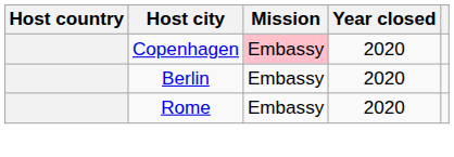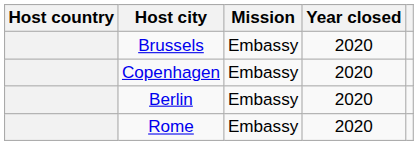+ row: Brussels | Embassy | 2020
Copenhagen | Mission: pink background -> no background
